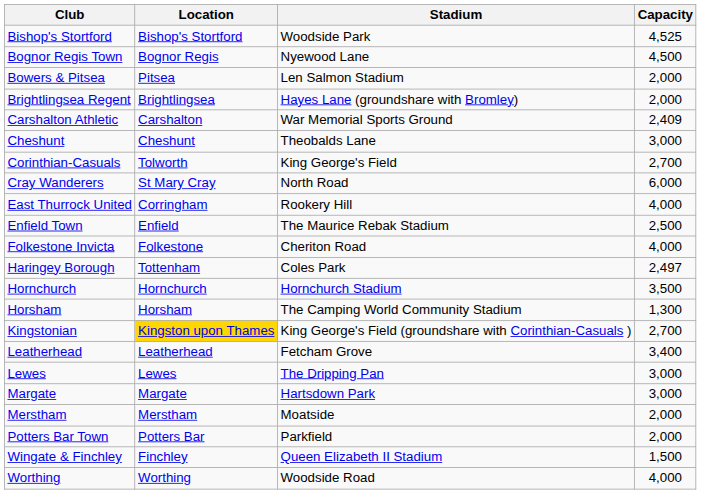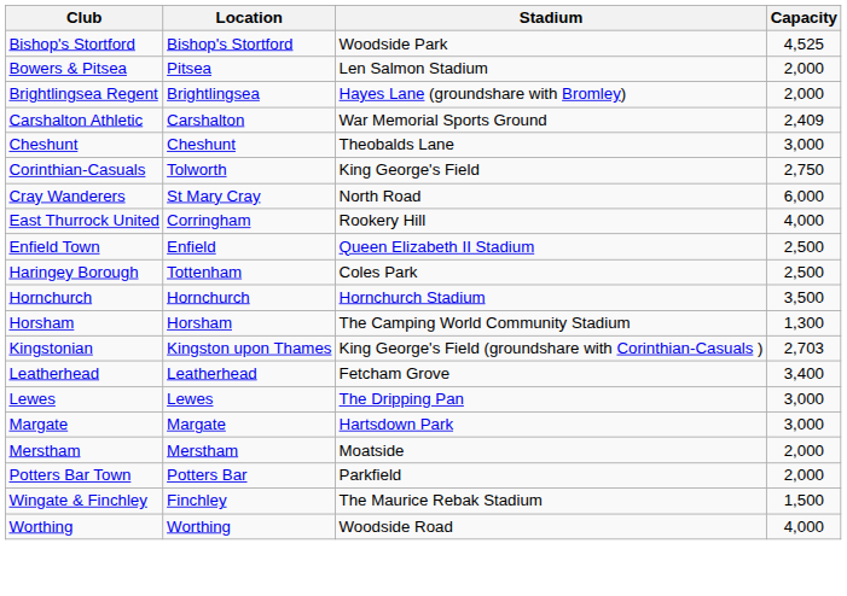- row: Bognor Regis Town | Bognor Regis | Nyewood Lane | 4,500
Corinthian-Casuals | Capacity: 2,700 -> 2,750
Enfield Town | Stadium: The Maurice Rebak Stadium -> Queen Elizabeth II Stadium
- row: Folkestone Invicta | Folkestone | Cheriton Road | 4,000
Haringey Borough | Capacity: 2,497 -> 2,500
Kingstonian | Location: gold background -> no background
Kingstonian | Capacity: 2,700 -> 2,703
Wingate & Finchley | Stadium: Queen Elizabeth II Stadium -> The Maurice Rebak Stadium
